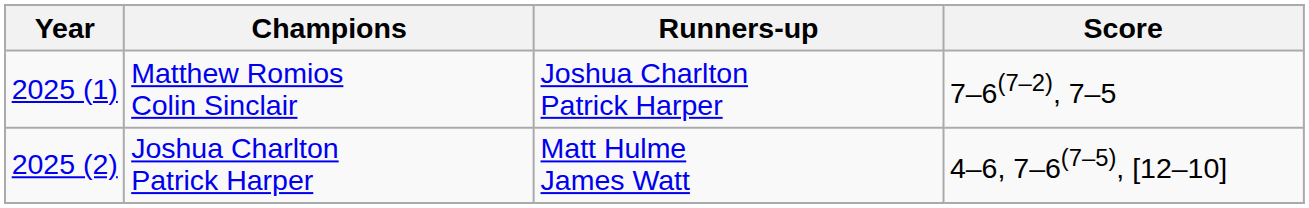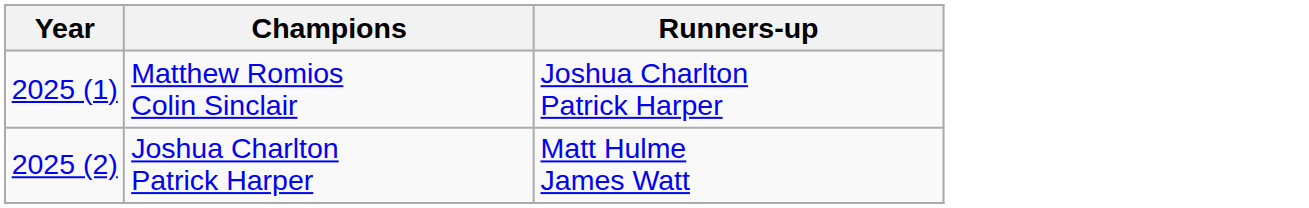- column: Score | 7–6(7–2), 7–5 | 4–6, 7–6(7–5), [12–10]
